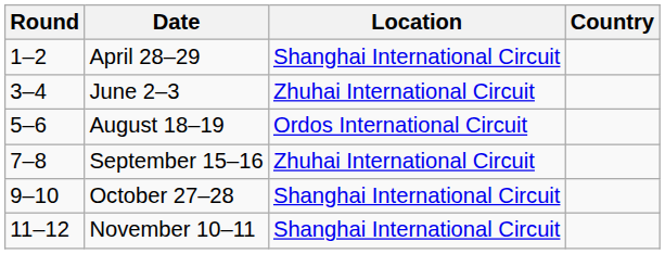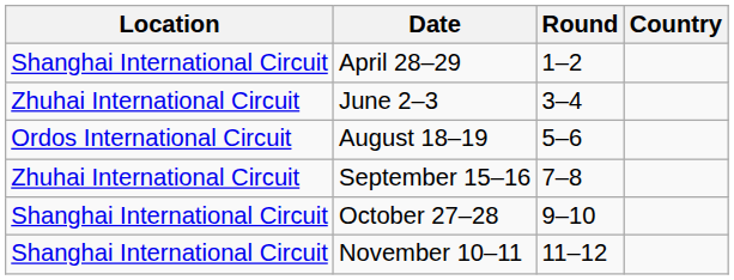columns swapped: Round <-> Location
